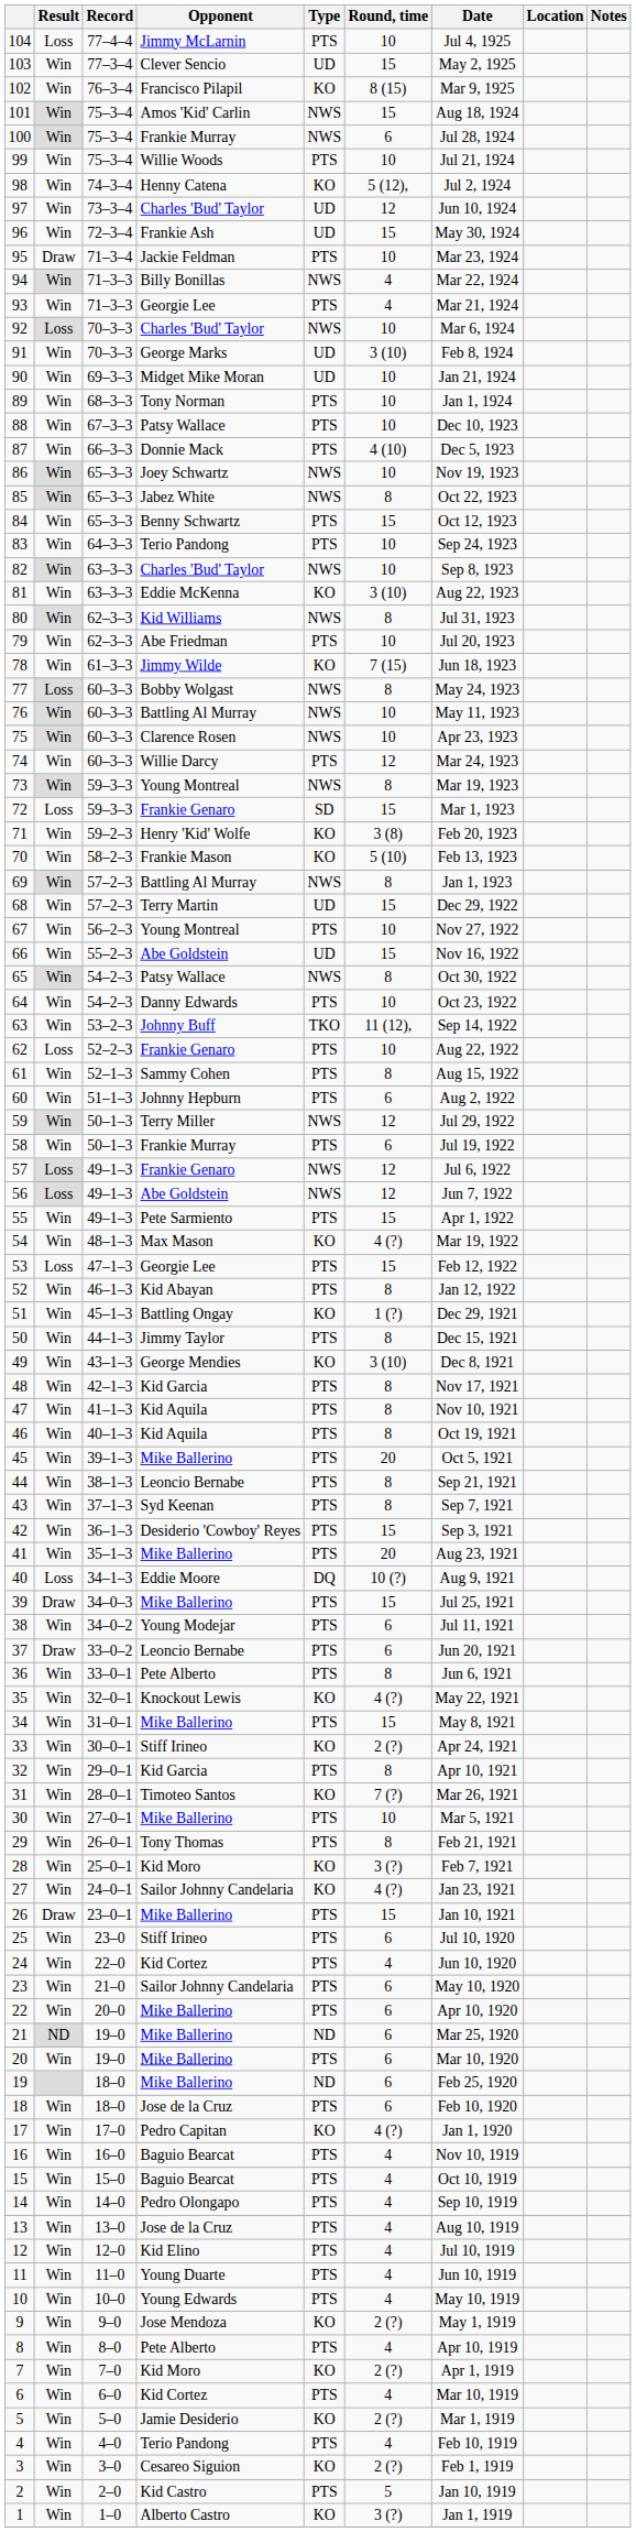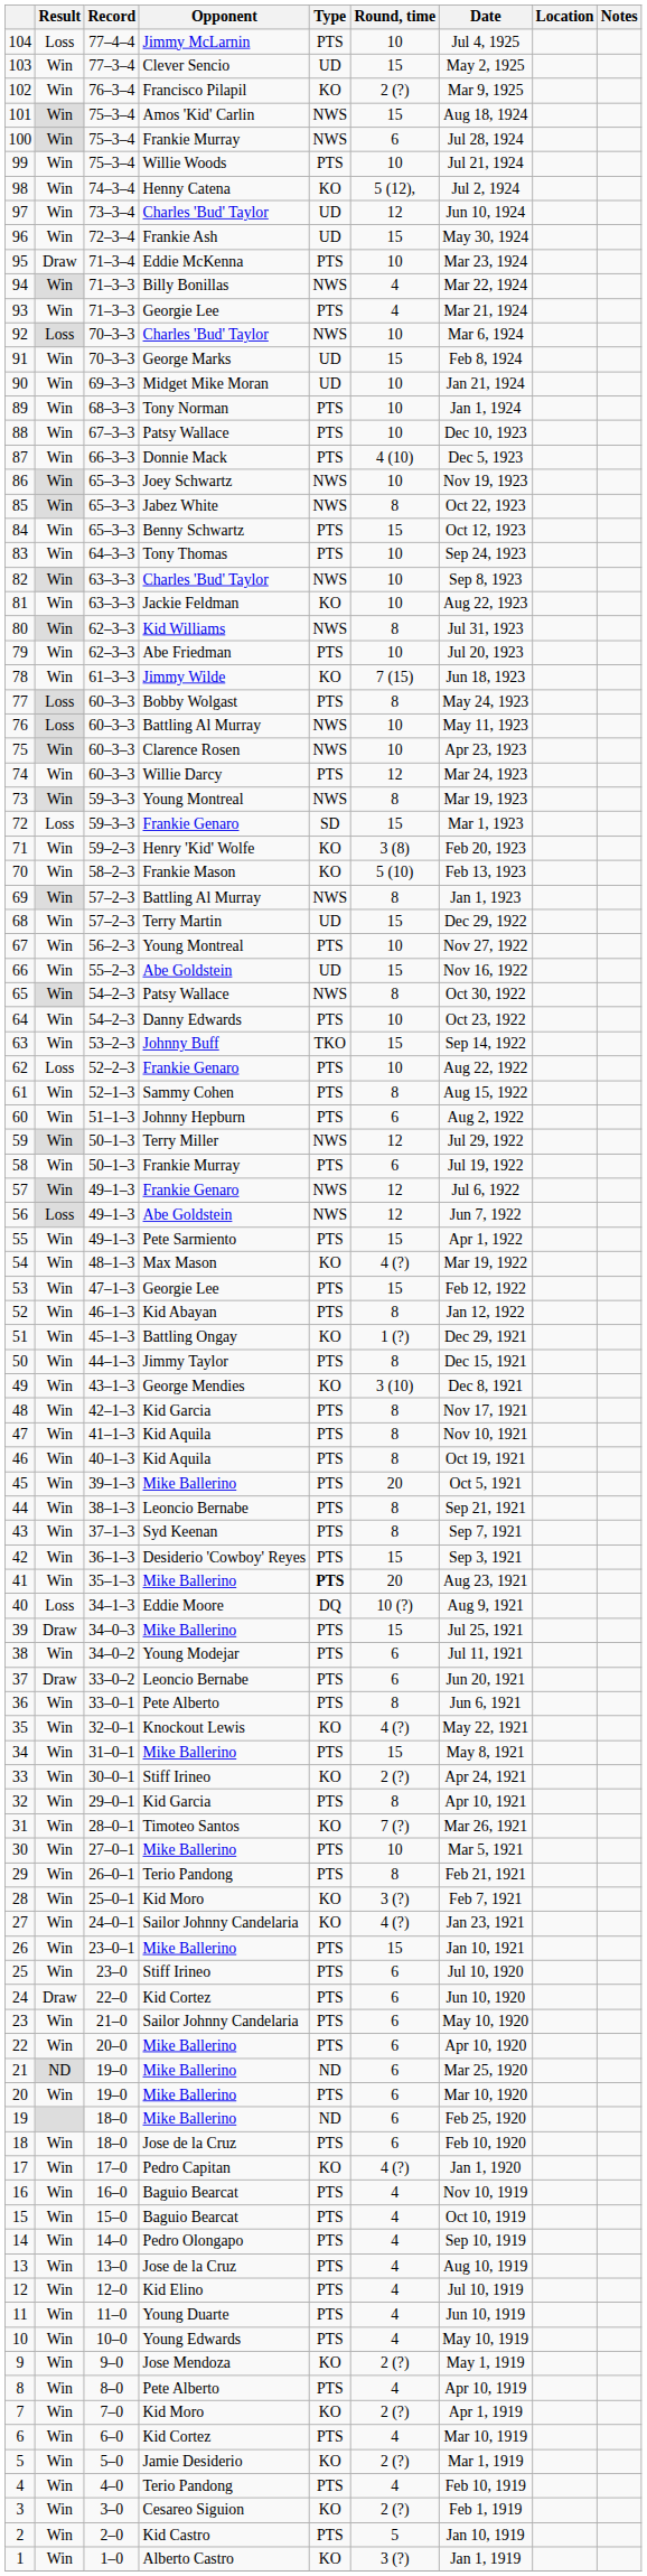102 | Round, time: 8 (15) -> 2 (?)
95 | Opponent: Jackie Feldman -> Eddie McKenna
91 | Round, time: 3 (10) -> 15
83 | Opponent: Terio Pandong -> Tony Thomas
81 | Opponent: Eddie McKenna -> Jackie Feldman
81 | Round, time: 3 (10) -> 10
77 | Type: NWS -> PTS
76 | Result: Win -> Loss
63 | Round, time: 11 (12), -> 15
57 | Result: Loss -> Win
53 | Result: Loss -> Win
41 | Type: normal -> bold
29 | Opponent: Tony Thomas -> Terio Pandong
26 | Result: Draw -> Win
24 | Result: Win -> Draw
24 | Round, time: 4 -> 6
